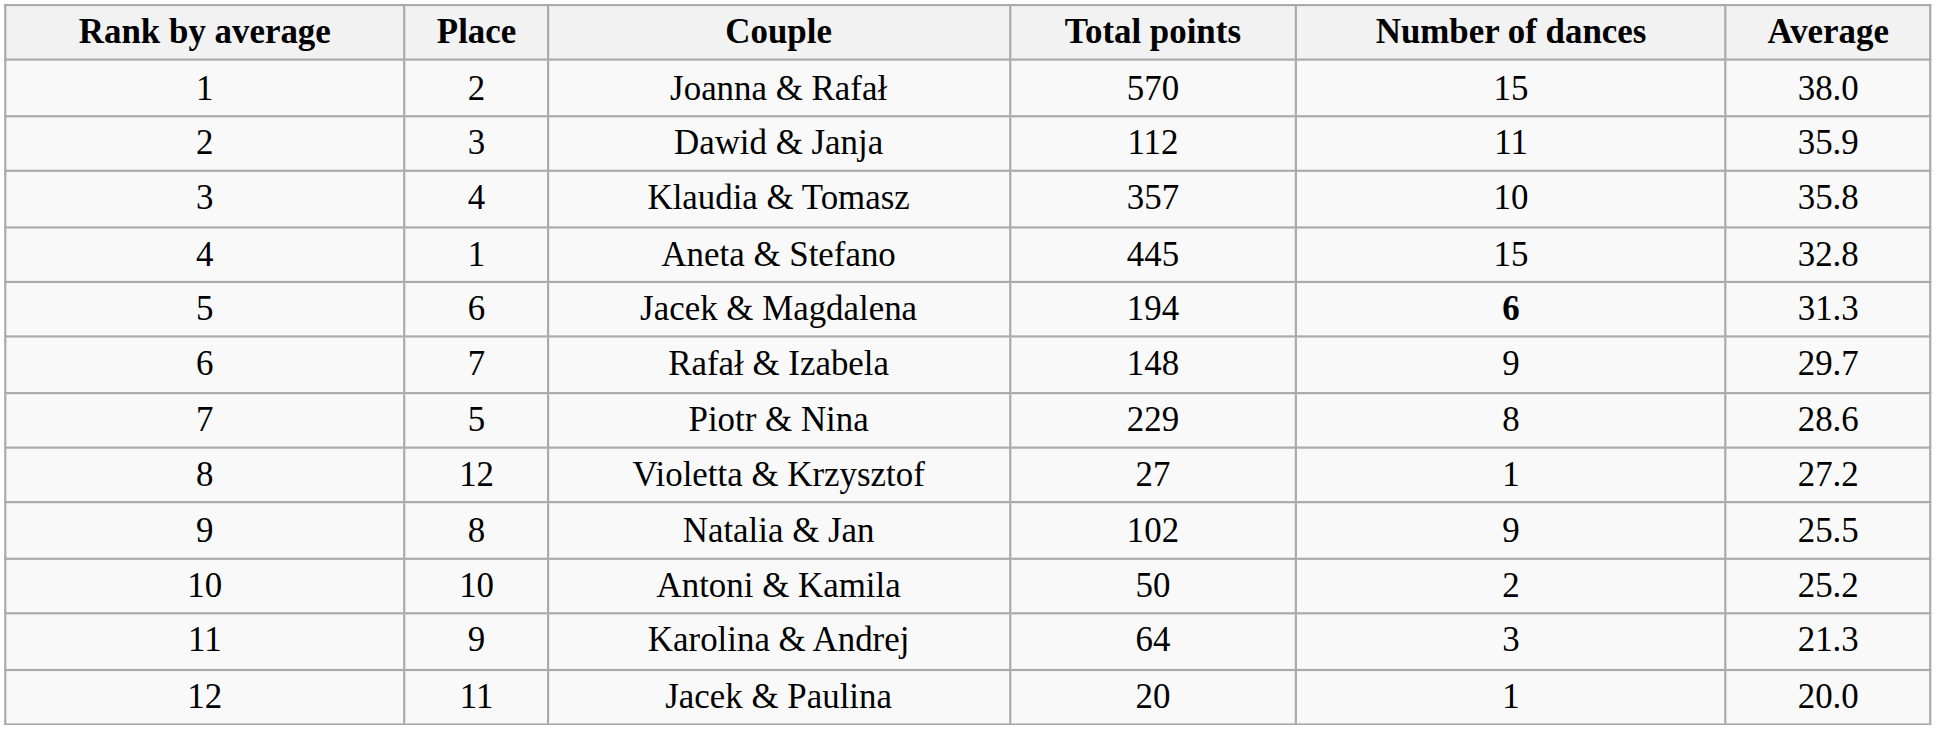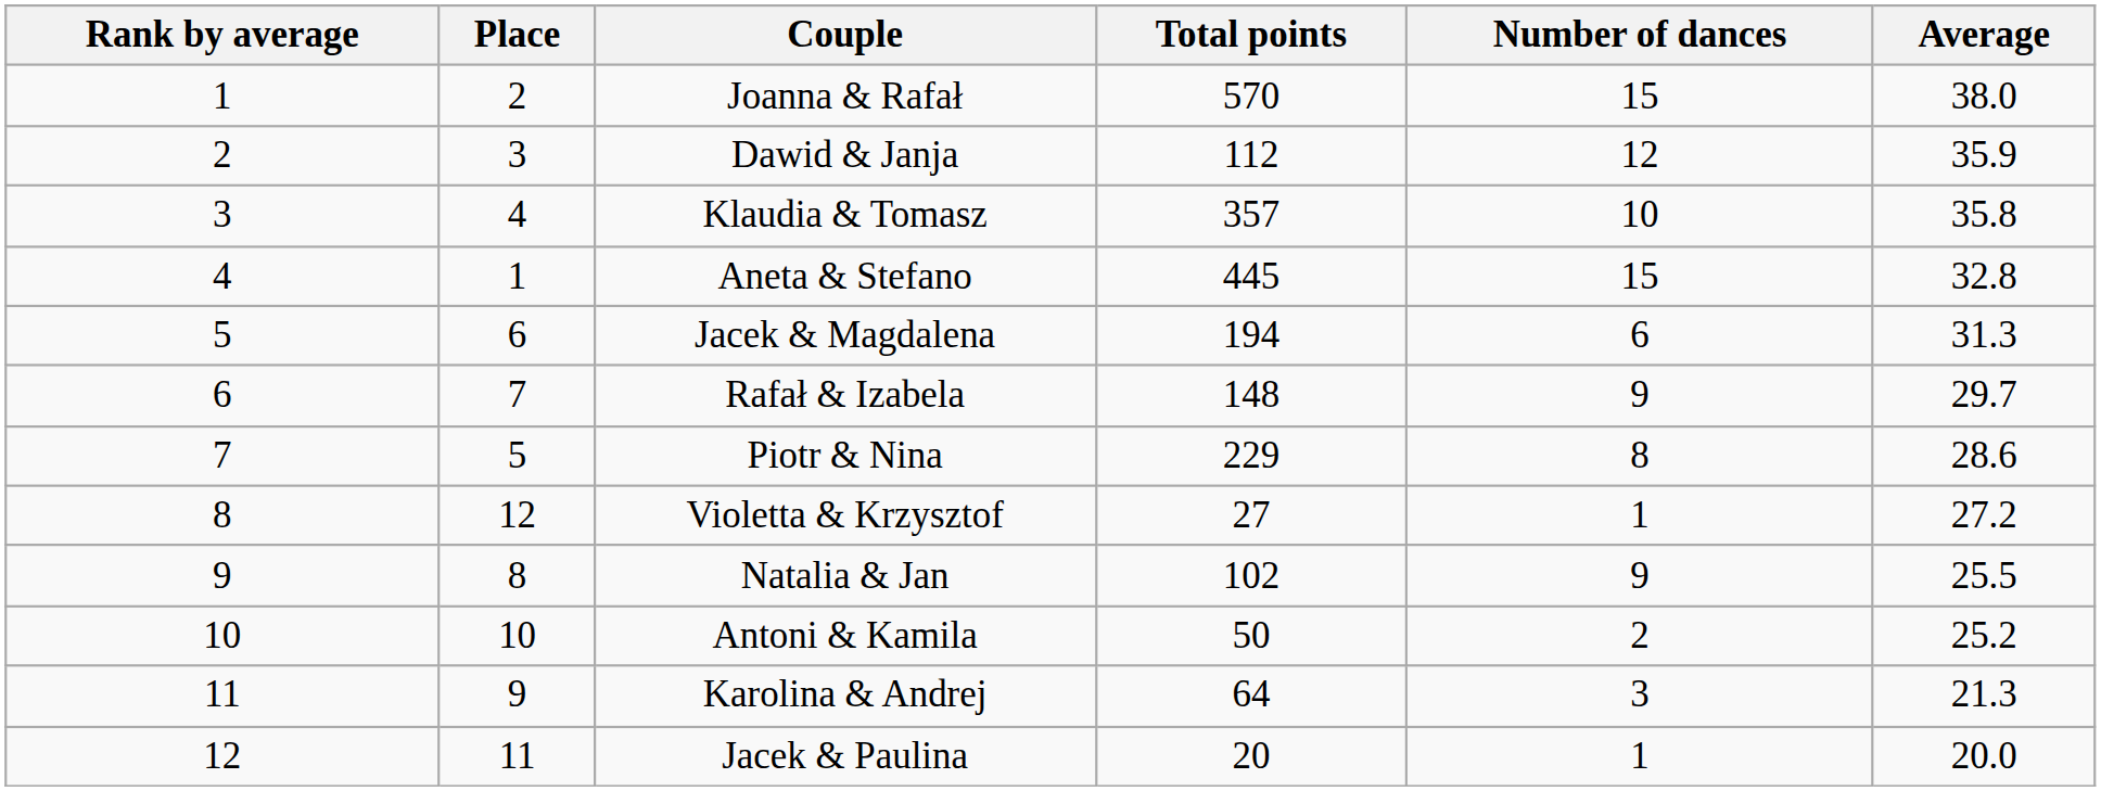Dawid & Janja | Number of dances: 11 -> 12
Jacek & Magdalena | Number of dances: bold -> normal
